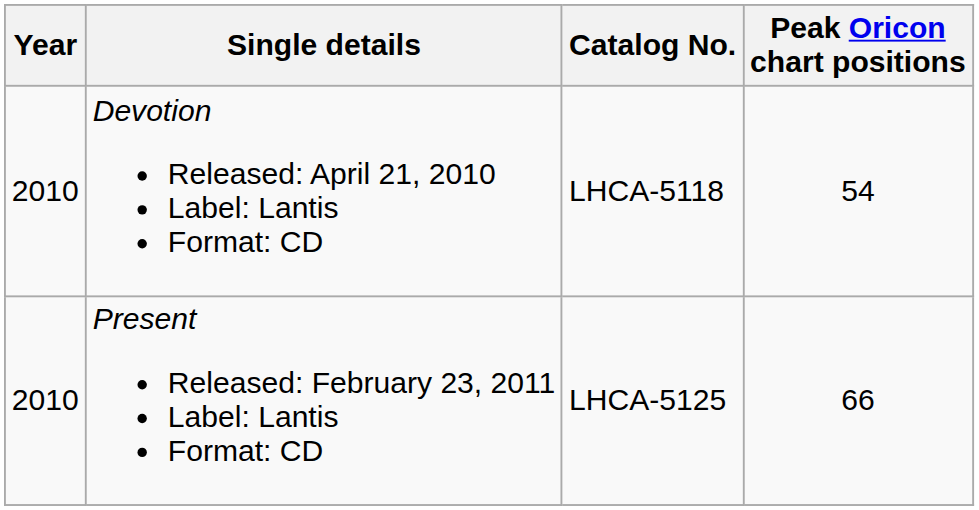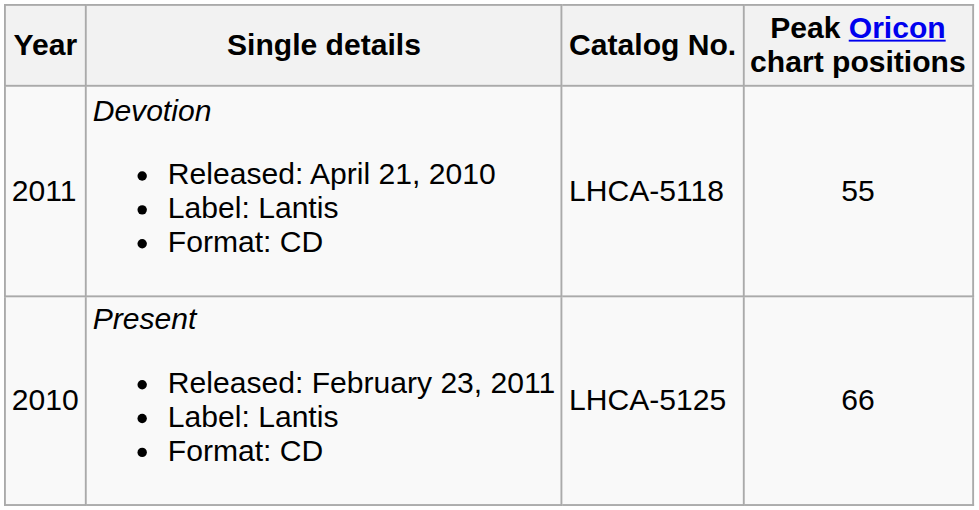Devotion Released: April 21, 2010 Label: Lantis Format: CD | Year: 2010 -> 2011
Devotion Released: April 21, 2010 Label: Lantis Format: CD | Peak Oricon chart positions: 54 -> 55
